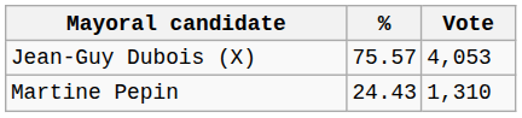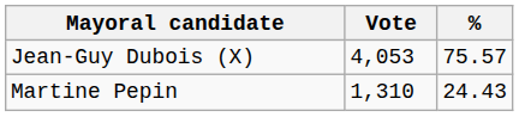columns swapped: Vote <-> %
